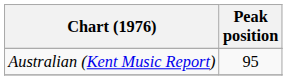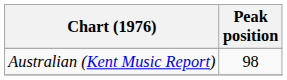Australian (Kent Music Report) | Peak position: 95 -> 98
